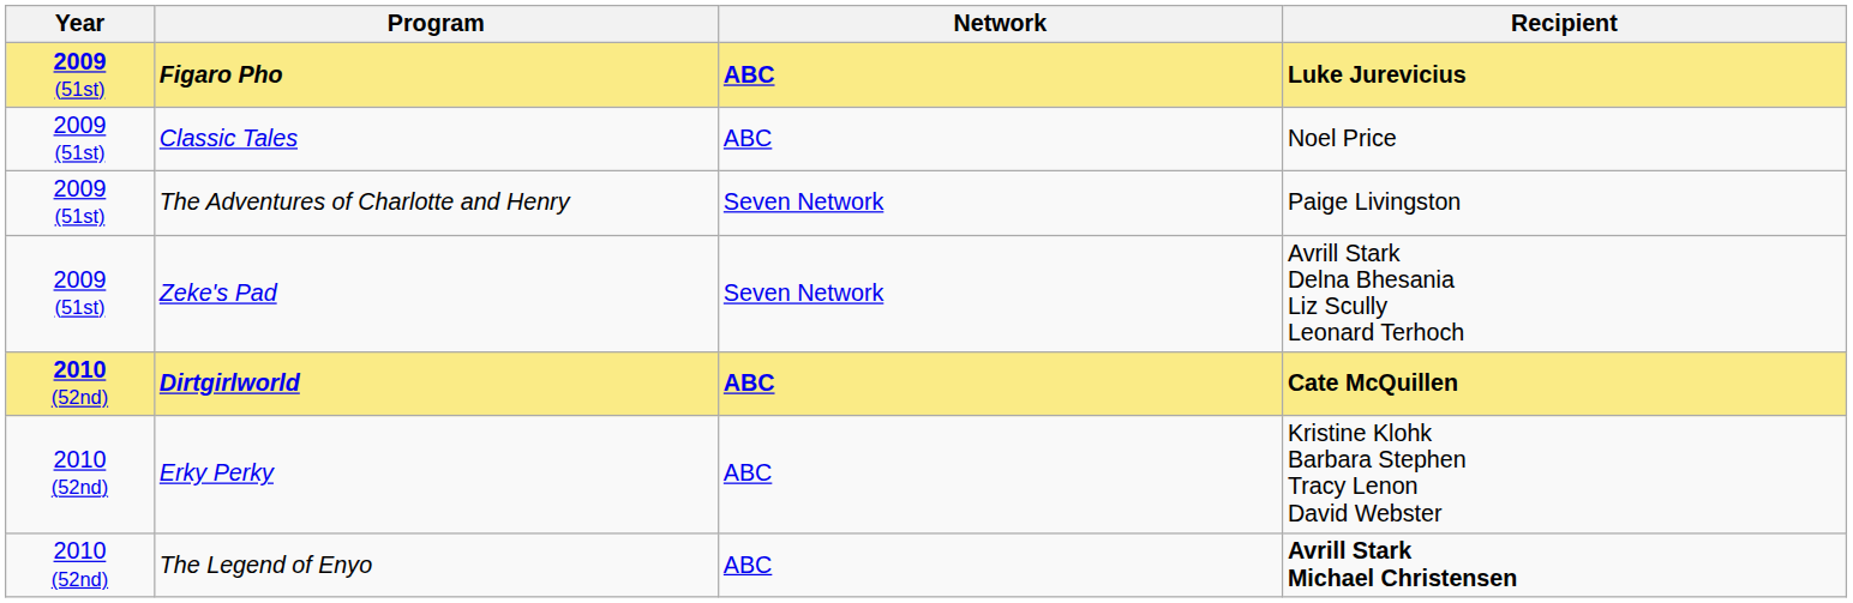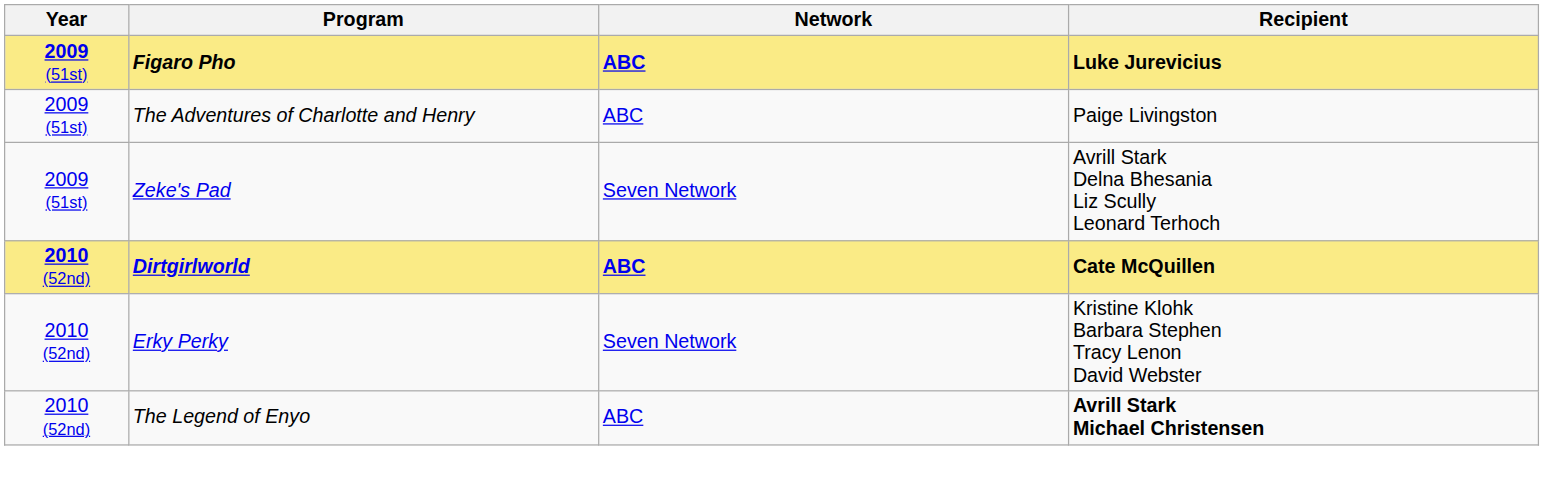- row: 2009 (51st) | Classic Tales | ABC | Noel Price
The Adventures of Charlotte and Henry | Network: Seven Network -> ABC
Erky Perky | Network: ABC -> Seven Network
